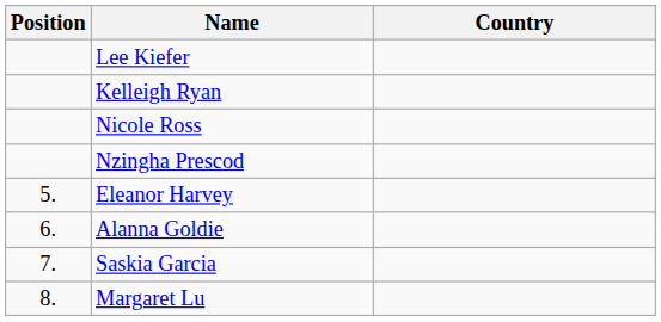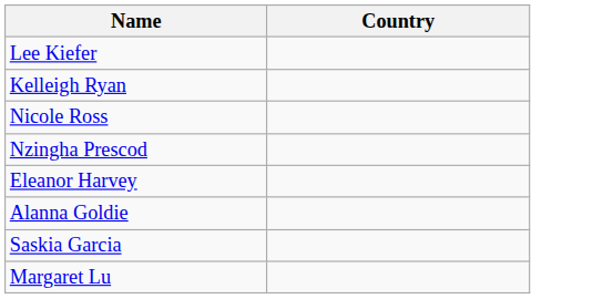- column: Position | 5. | 6. | 7. | 8.
